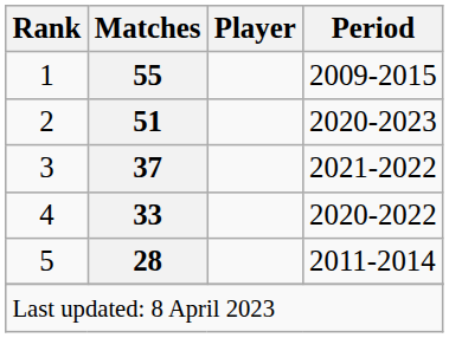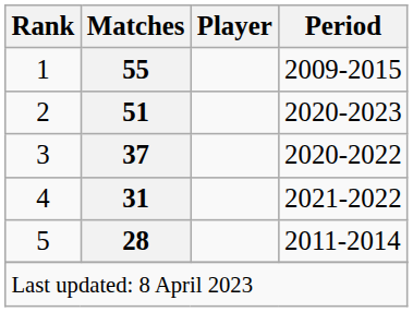3 | Period: 2021-2022 -> 2020-2022
4 | Matches: 33 -> 31
4 | Period: 2020-2022 -> 2021-2022
